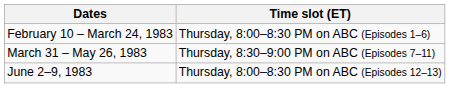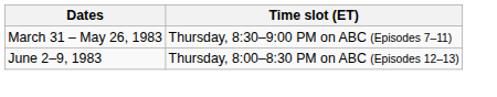- row: February 10 – March 24, 1983 | Thursday, 8:00–8:30 PM on ABC (Episodes 1–6)
